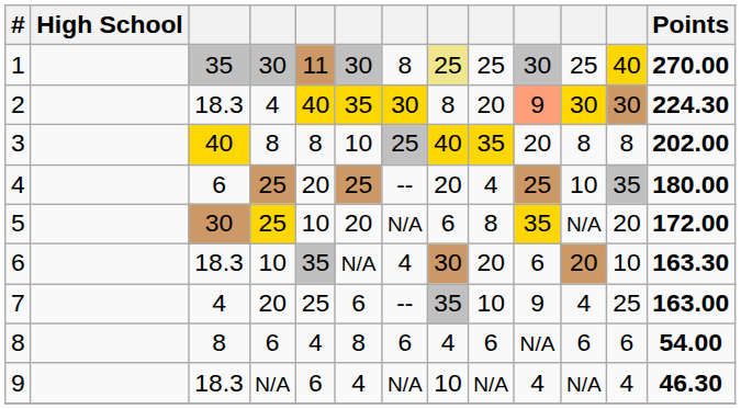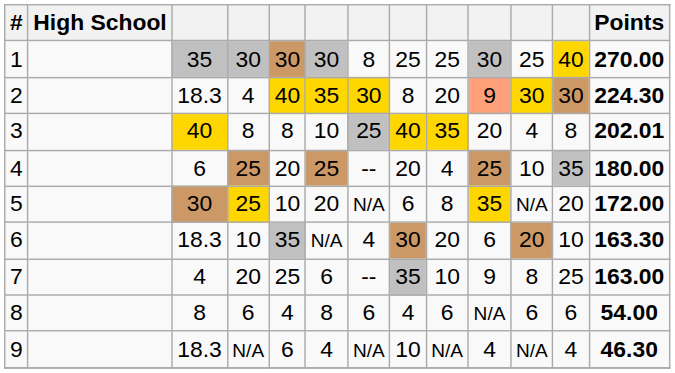1 | column 5: 11 -> 30
1 | column 8: khaki background -> no background
3 | column 11: 8 -> 4
3 | Points: 202.00 -> 202.01
7 | column 11: 4 -> 8
